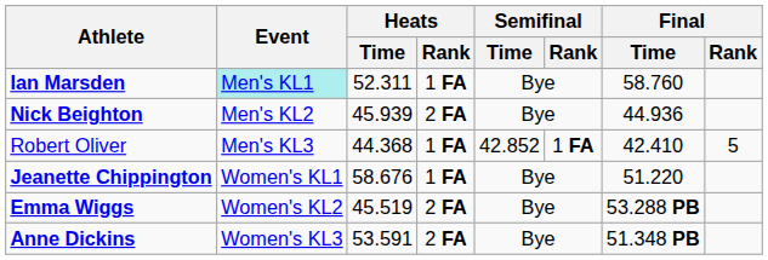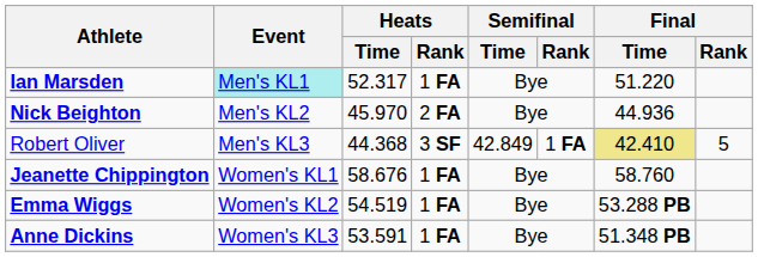Ian Marsden | Heats / Time: 52.311 -> 52.317
Ian Marsden | Final / Time: 58.760 -> 51.220
Nick Beighton | Heats / Time: 45.939 -> 45.970
Robert Oliver | Heats / Rank: 1 FA -> 3 SF
Robert Oliver | Semifinal / Time: 42.852 -> 42.849
Robert Oliver | Final / Time: no background -> khaki background
Jeanette Chippington | Final / Time: 51.220 -> 58.760
Emma Wiggs | Heats / Time: 45.519 -> 54.519
Emma Wiggs | Heats / Rank: 2 FA -> 1 FA
Anne Dickins | Heats / Rank: 2 FA -> 1 FA
